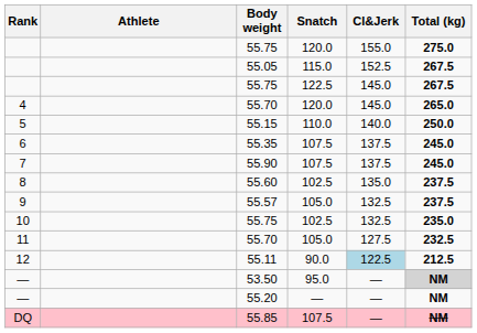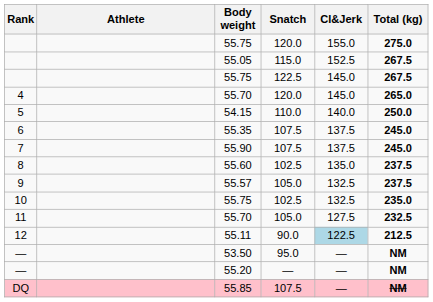5 | Body weight: 55.15 -> 54.15
— / 95.0 | Total (kg): lightgrey background -> no background
